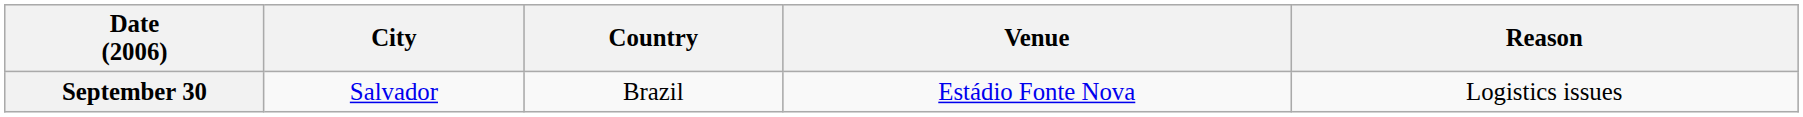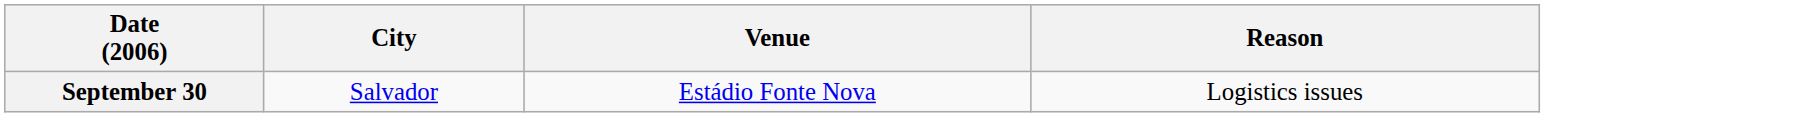- column: Country | Brazil
